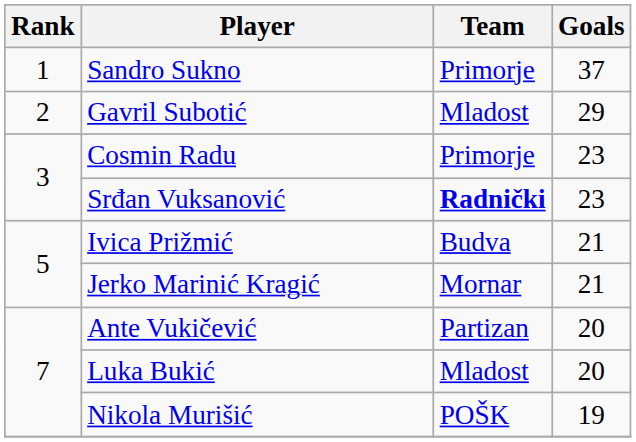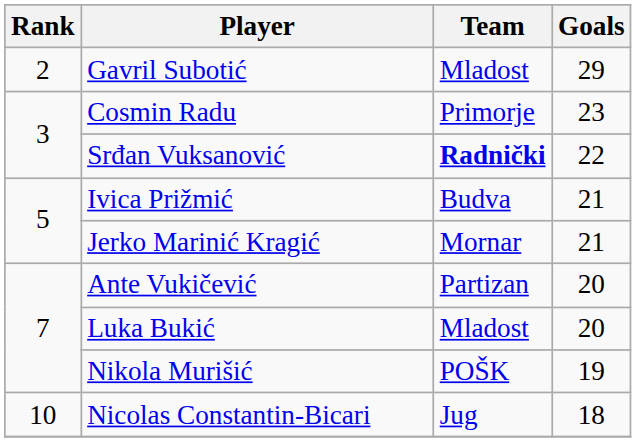- row: 1 | Sandro Sukno | Primorje | 37
Srđan Vuksanović | Goals: 23 -> 22
+ row: 10 | Nicolas Constantin-Bicari | Jug | 18
